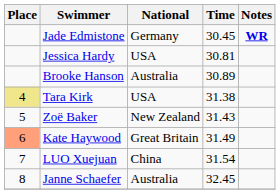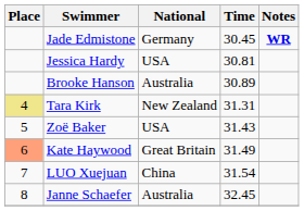Tara Kirk | National: USA -> New Zealand
Tara Kirk | Time: 31.38 -> 31.31
Zoë Baker | National: New Zealand -> USA
